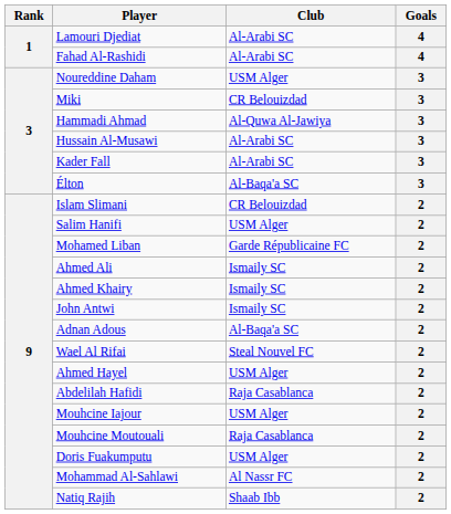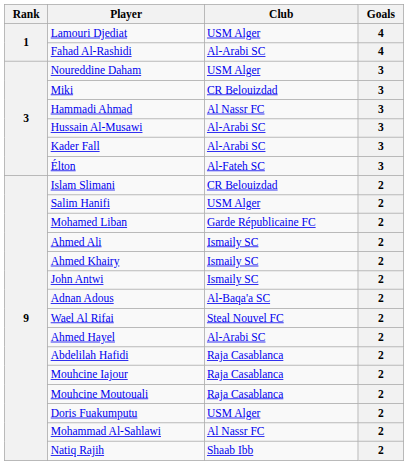Lamouri Djediat | Club: Al-Arabi SC -> USM Alger
Hammadi Ahmad | Club: Al-Quwa Al-Jawiya -> Al Nassr FC
Élton | Club: Al-Baqa'a SC -> Al-Fateh SC
Ahmed Hayel | Club: USM Alger -> Al-Arabi SC
Mouhcine Iajour | Club: USM Alger -> Raja Casablanca
